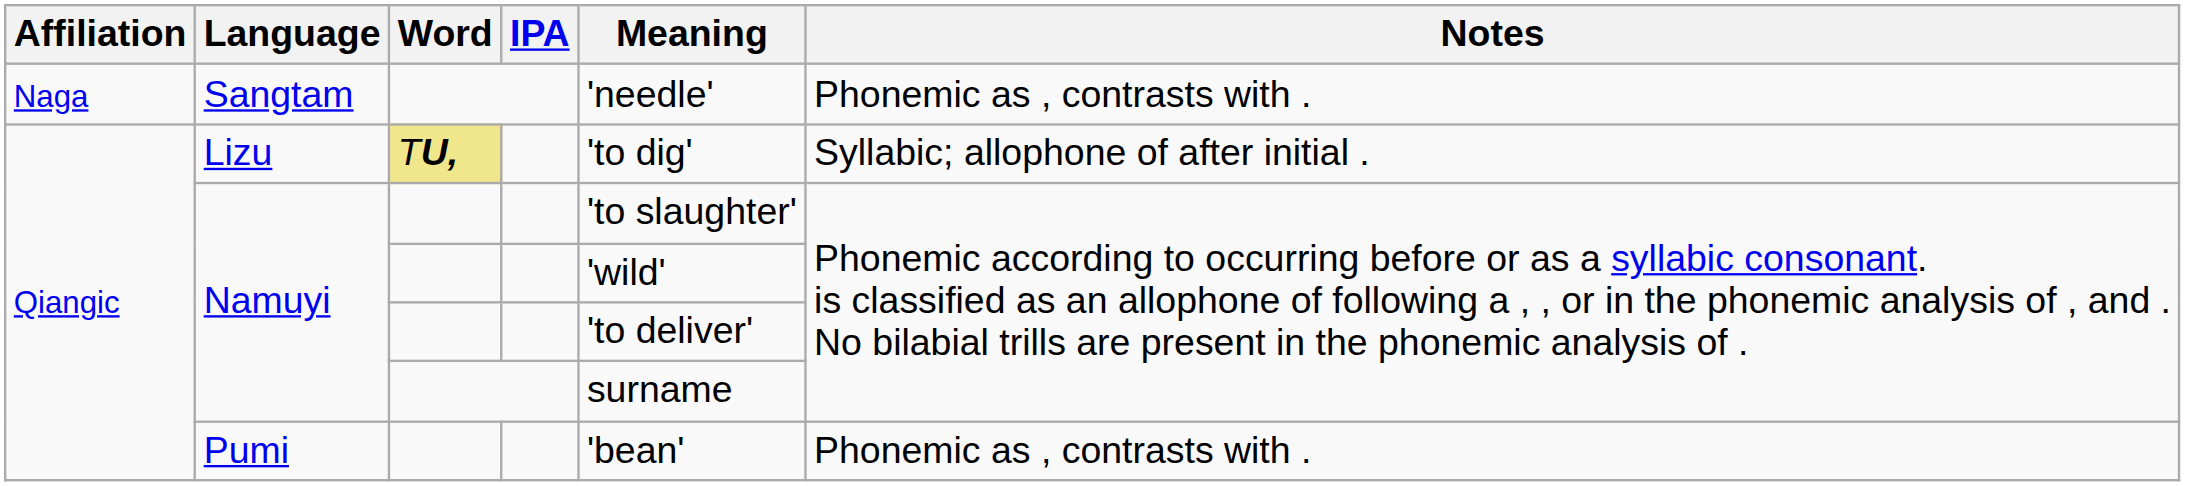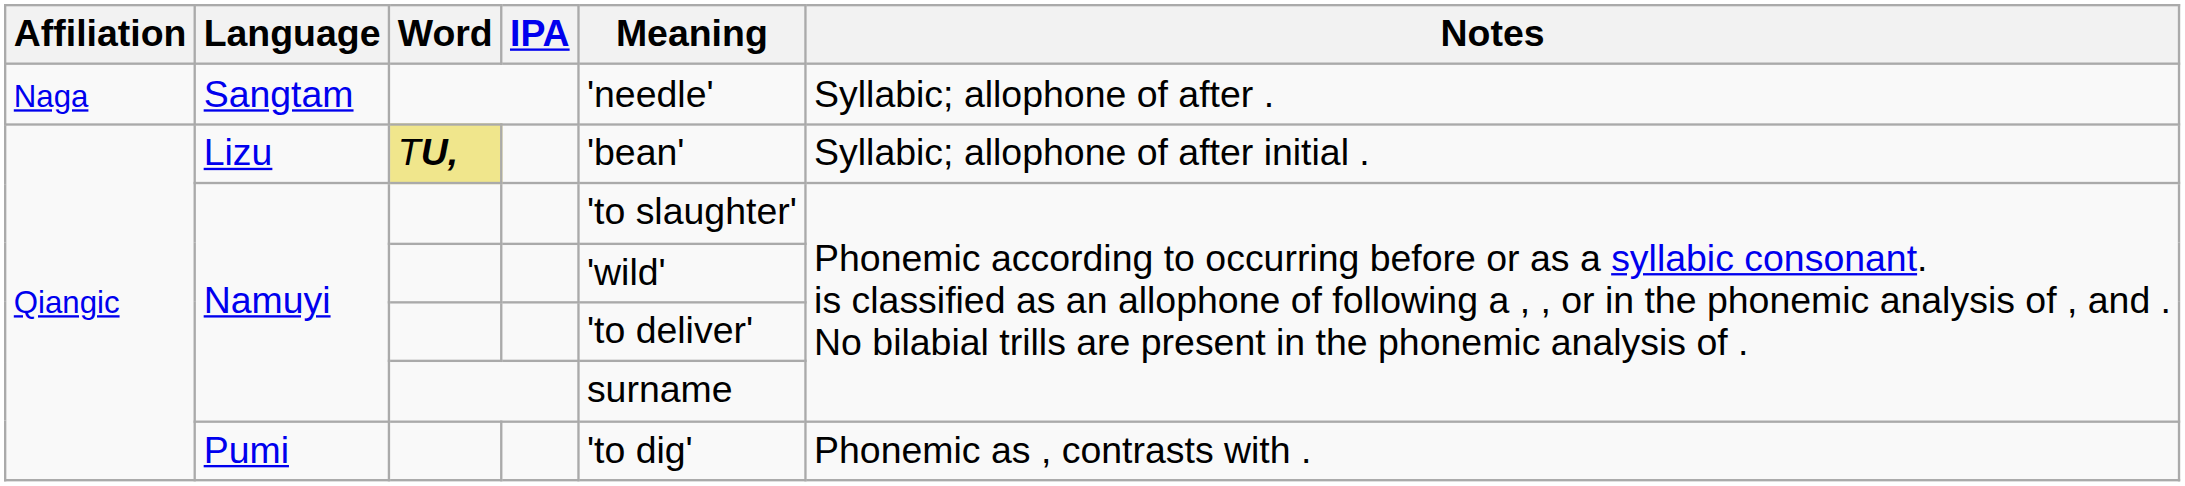Sangtam | Notes: Phonemic as , contrasts with . -> Syllabic; allophone of after .
Lizu | Meaning: 'to dig' -> 'bean'
Pumi | Meaning: 'bean' -> 'to dig'
